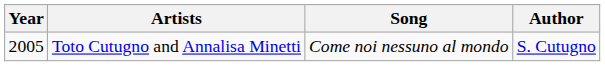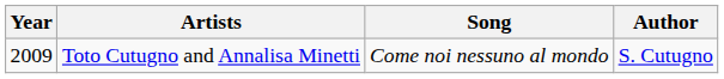Toto Cutugno and Annalisa Minetti | Year: 2005 -> 2009
